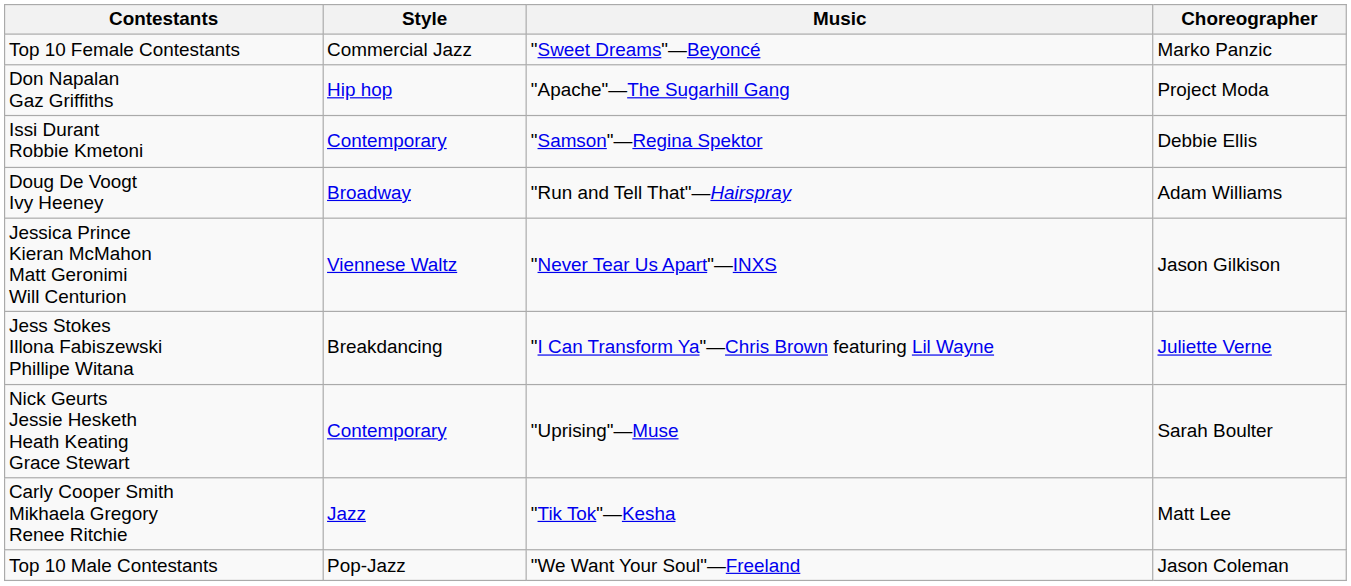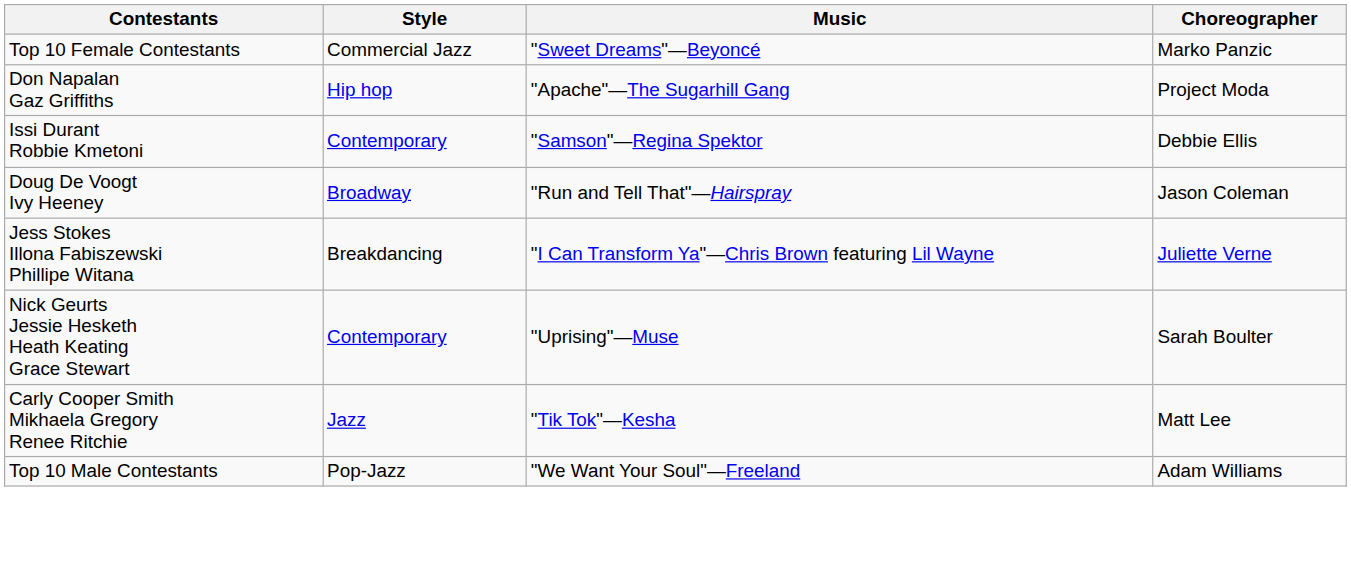Doug De Voogt Ivy Heeney | Choreographer: Adam Williams -> Jason Coleman
- row: Jessica Prince Kieran McMahon Matt Geronimi Will Centurion | Viennese Waltz | "Never Tear Us Apart"—INXS | Jason Gilkison
Top 10 Male Contestants | Choreographer: Jason Coleman -> Adam Williams
